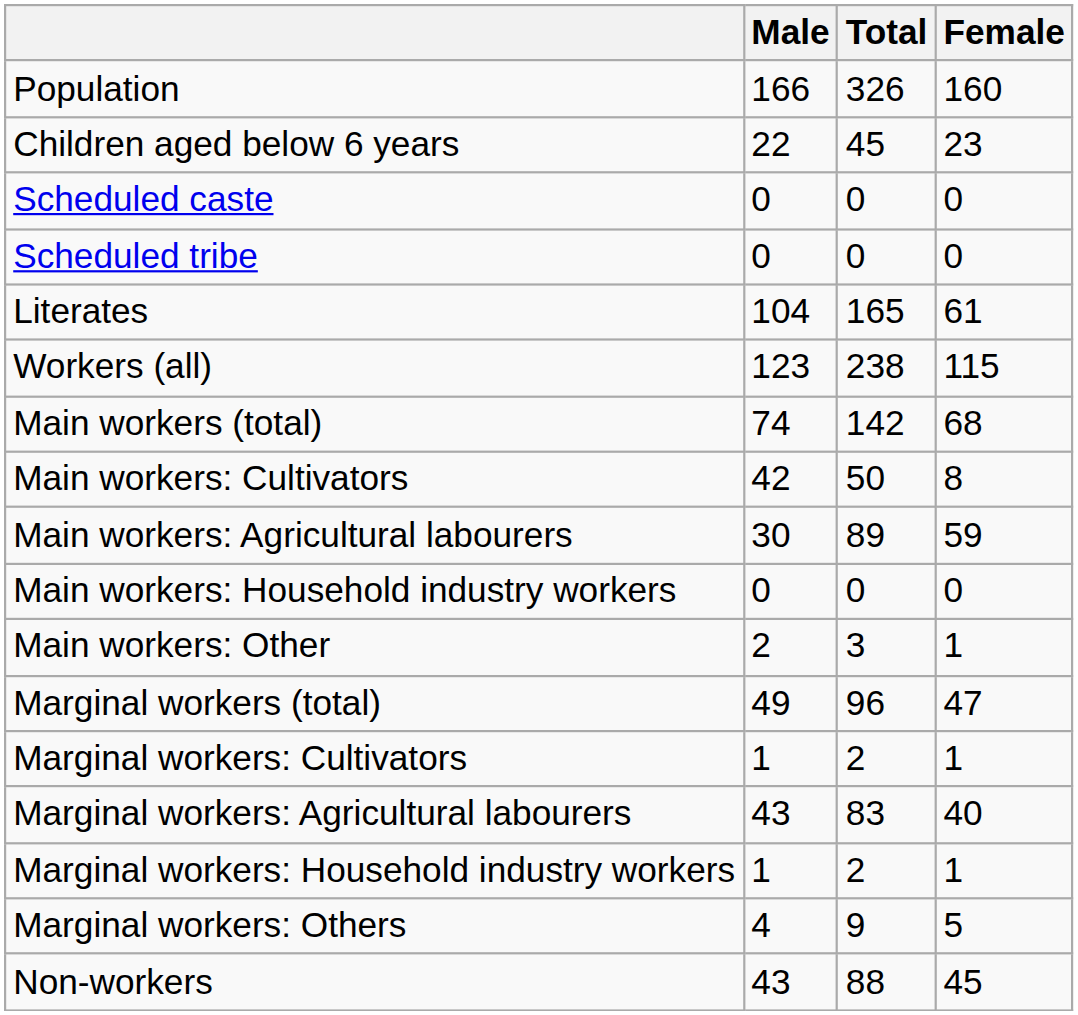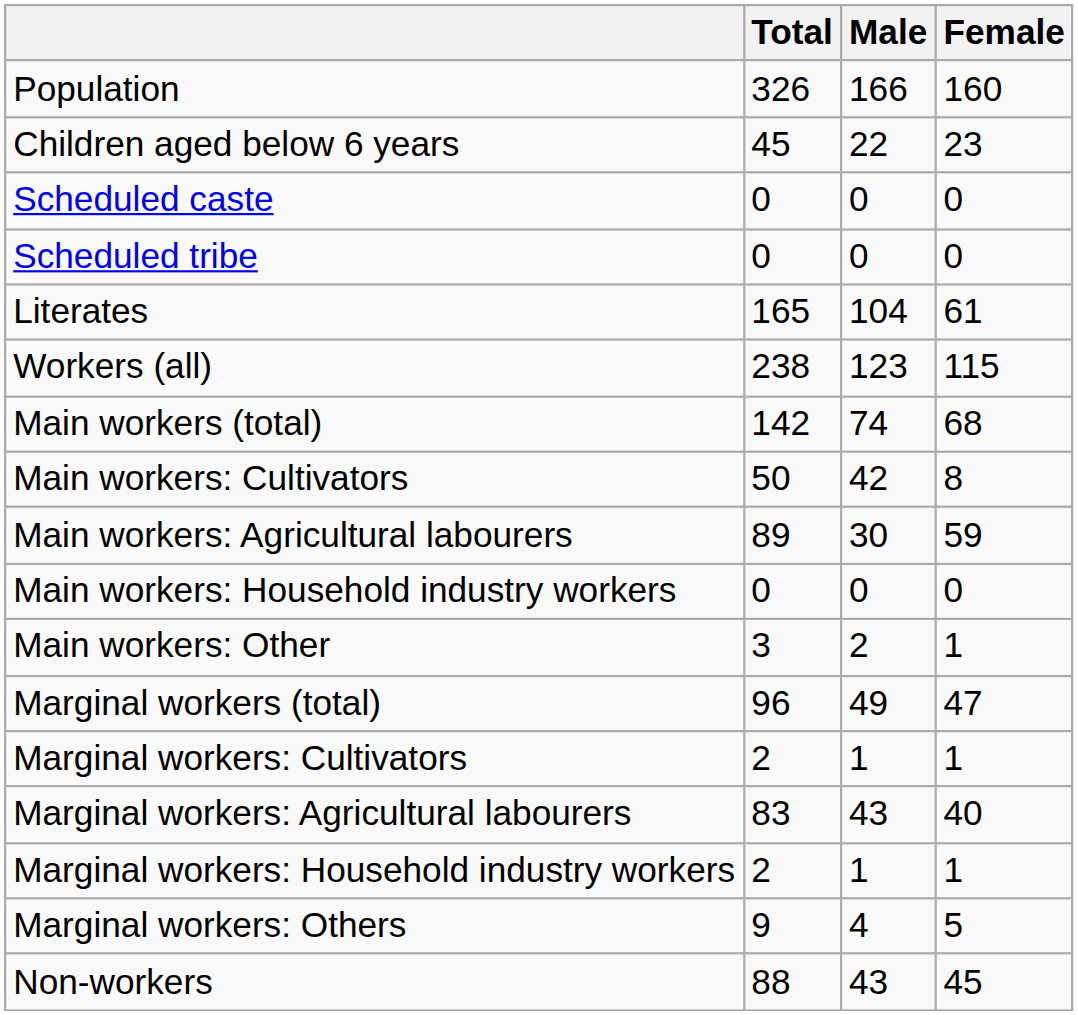columns swapped: Total <-> Male
